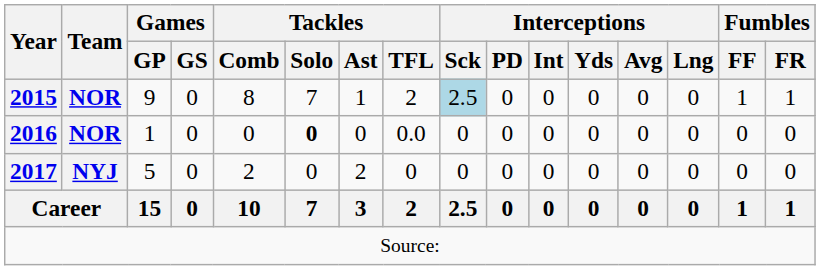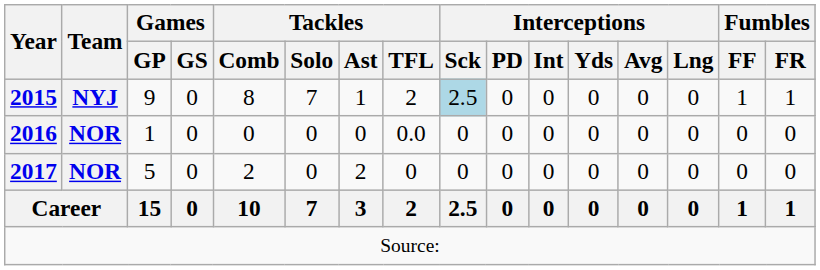2015 | Team: NOR -> NYJ
2016 | Tackles / Solo: bold -> normal
2017 | Team: NYJ -> NOR
